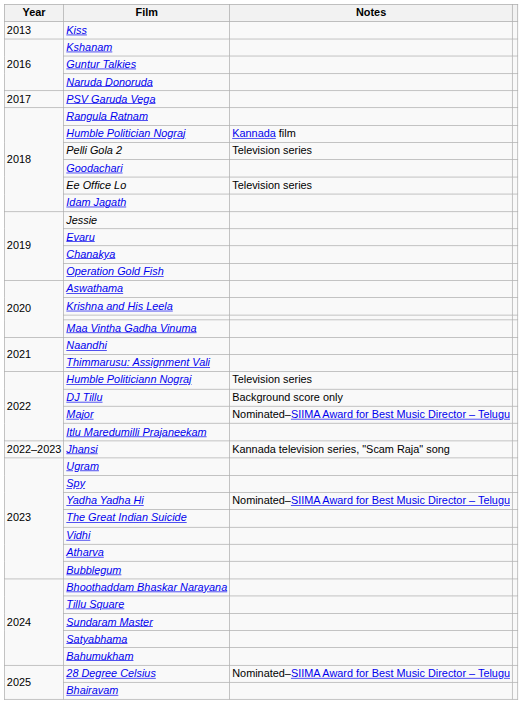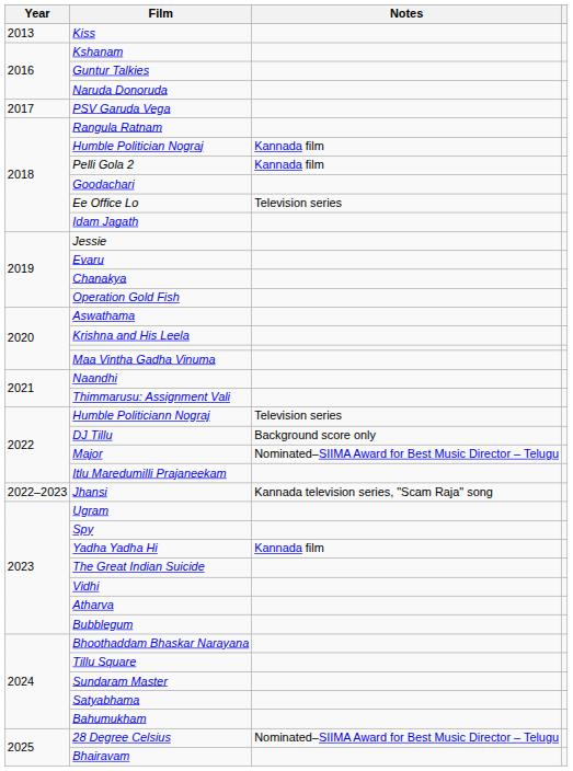Pelli Gola 2 | Notes: Television series -> Kannada film
Yadha Yadha Hi | Notes: Nominated–SIIMA Award for Best Music Director – Telugu -> Kannada film
